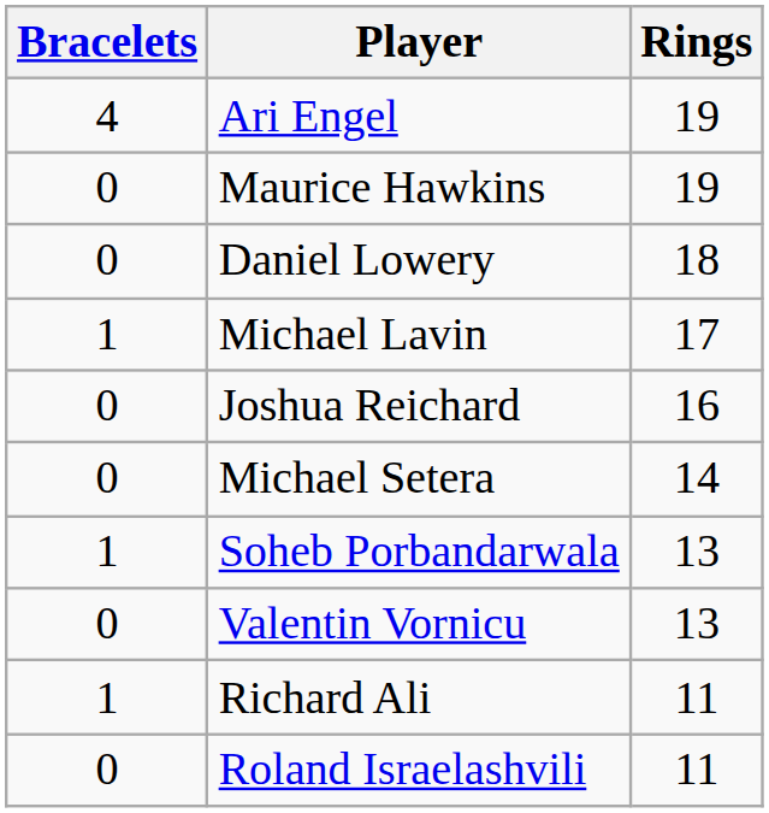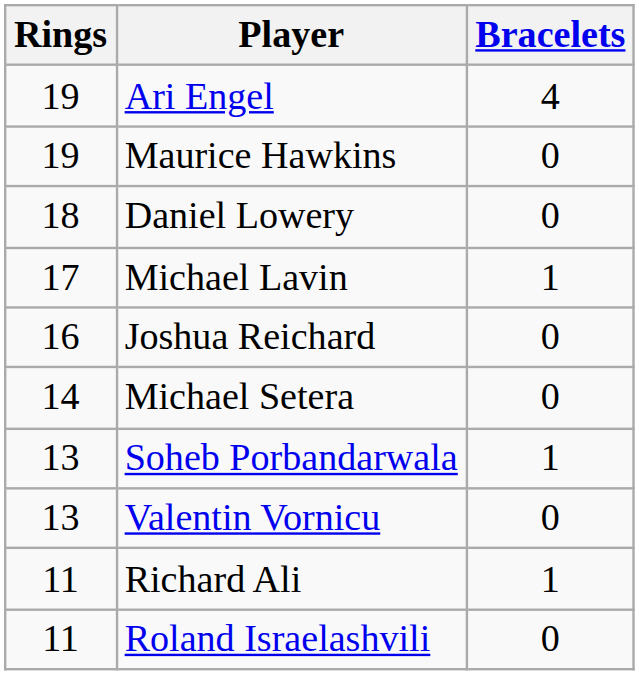columns swapped: Rings <-> Bracelets
